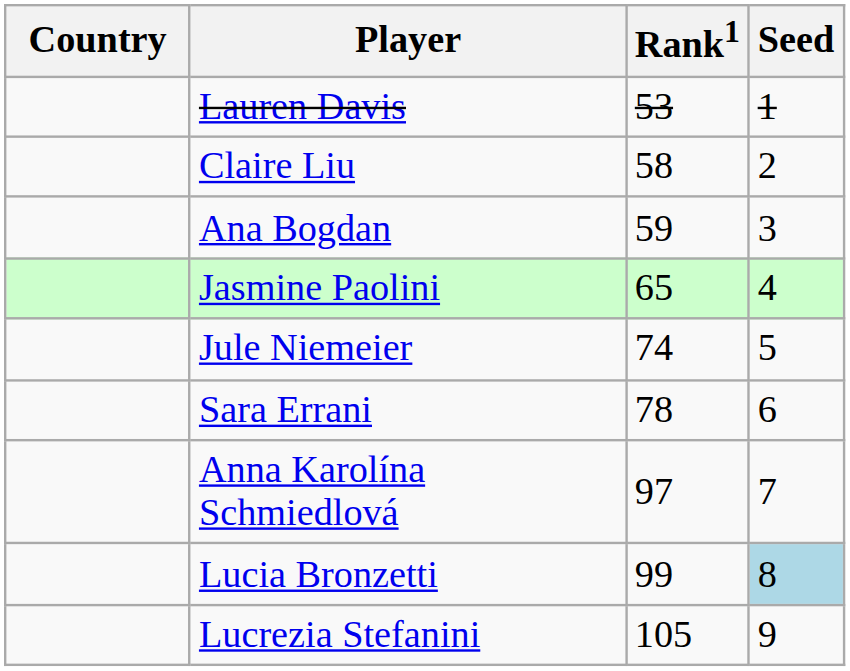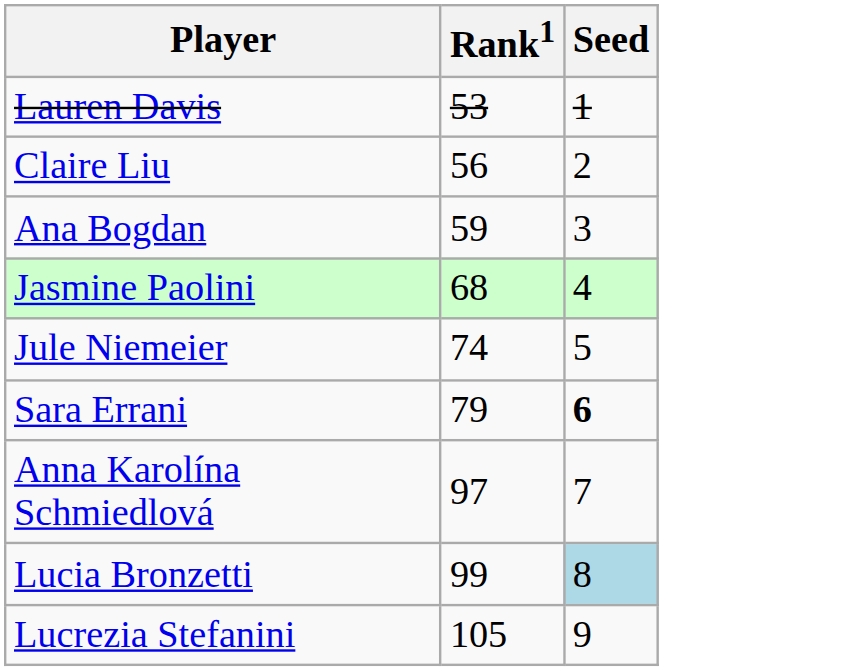- column: Country
Claire Liu | Rank1: 58 -> 56
Jasmine Paolini | Rank1: 65 -> 68
Sara Errani | Rank1: 78 -> 79
Sara Errani | Seed: normal -> bold
